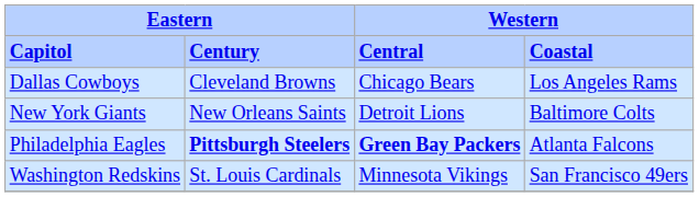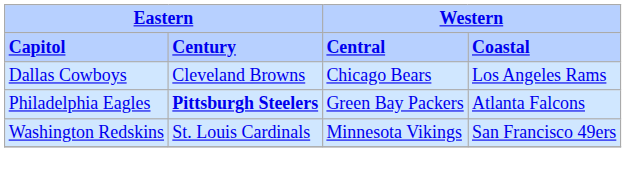- row: New York Giants | New Orleans Saints | Detroit Lions | Baltimore Colts
Philadelphia Eagles | column 3: bold -> normal
